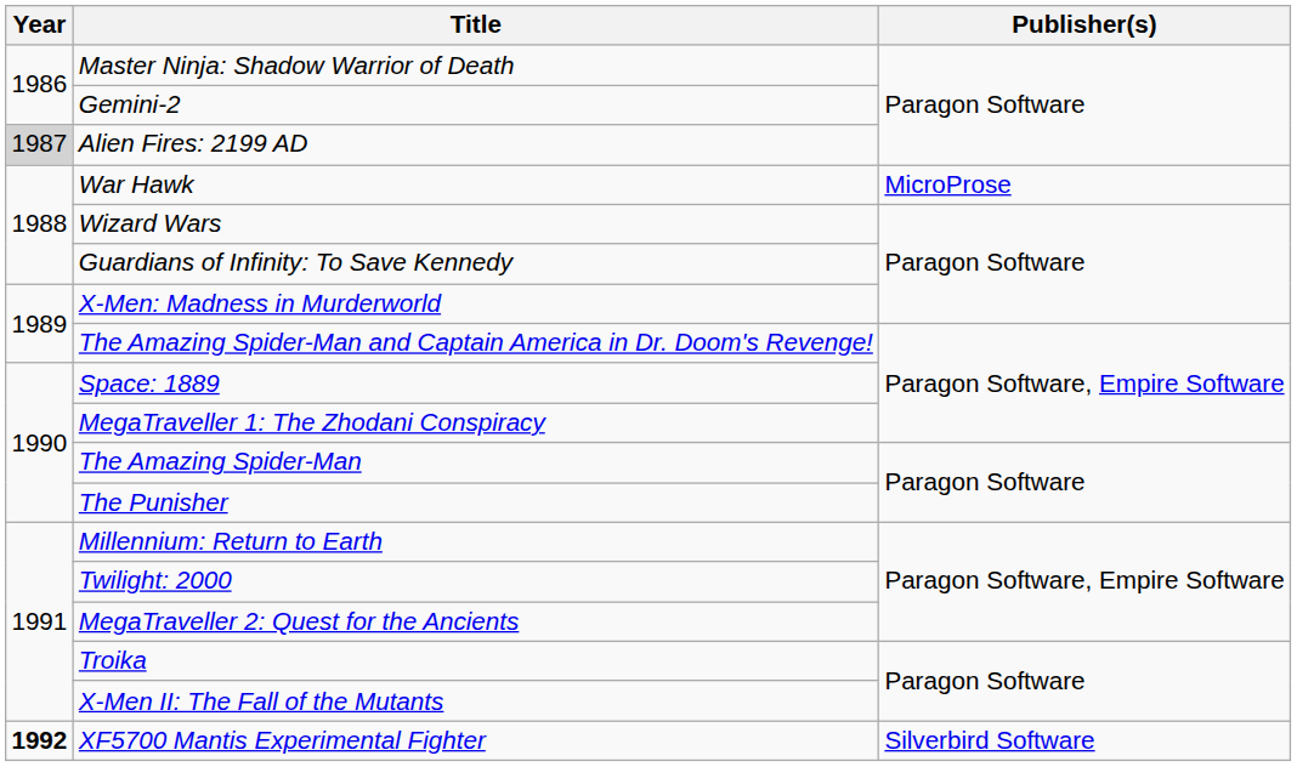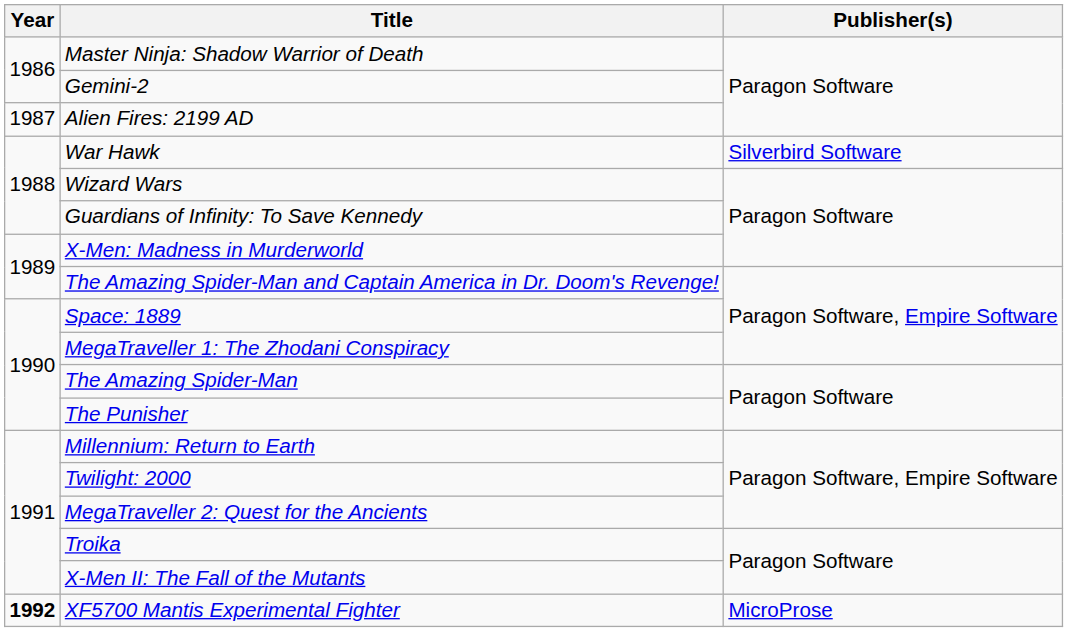Alien Fires: 2199 AD | Year: lightgrey background -> no background
War Hawk | Publisher(s): MicroProse -> Silverbird Software
XF5700 Mantis Experimental Fighter | Publisher(s): Silverbird Software -> MicroProse
